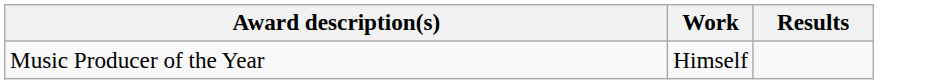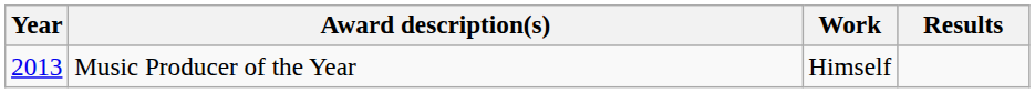+ column: Year | 2013
